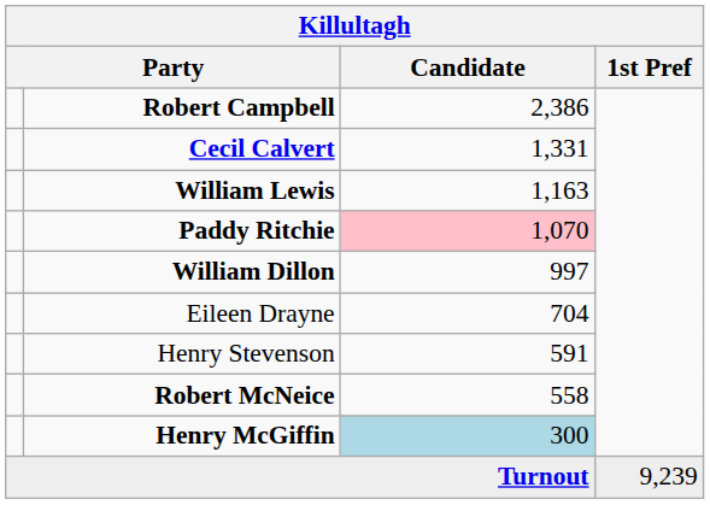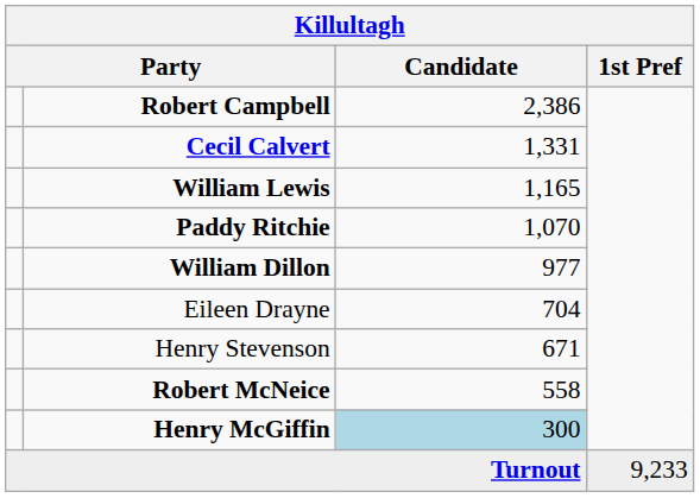William Lewis | Candidate: 1,163 -> 1,165
Paddy Ritchie | Candidate: pink background -> no background
William Dillon | Candidate: 997 -> 977
Henry Stevenson | Candidate: 591 -> 671
Turnout | 1st Pref: 9,239 -> 9,233
